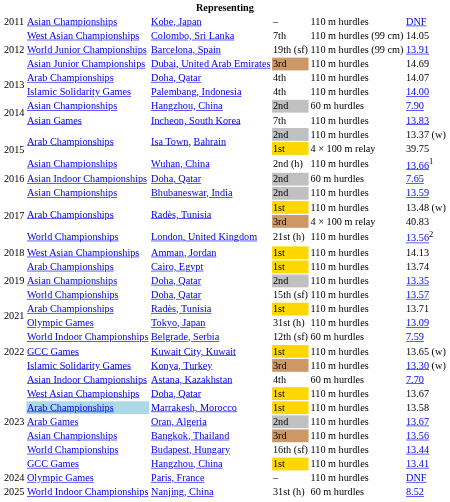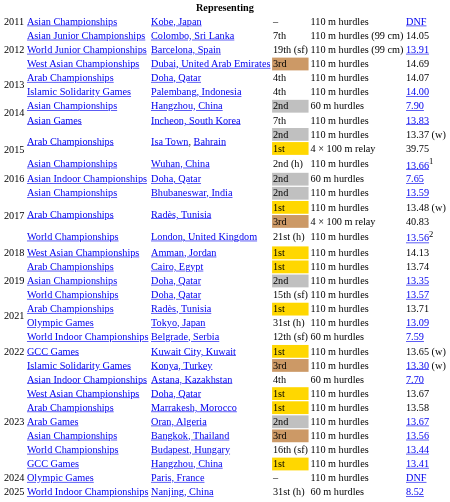Colombo, Sri Lanka | column 2: West Asian Championships -> Asian Junior Championships
Dubai, United Arab Emirates | column 2: Asian Junior Championships -> West Asian Championships
Marrakesh, Morocco | column 2: lightblue background -> no background
